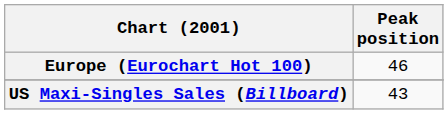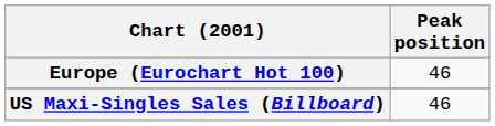US Maxi-Singles Sales (Billboard) | Peak position: 43 -> 46
